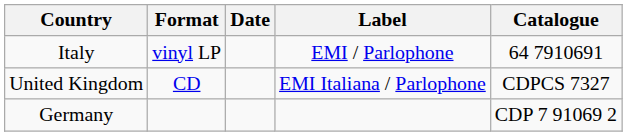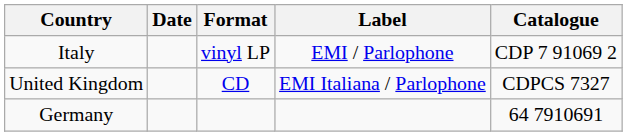columns swapped: Date <-> Format
Italy | Catalogue: 64 7910691 -> CDP 7 91069 2
Germany | Catalogue: CDP 7 91069 2 -> 64 7910691
